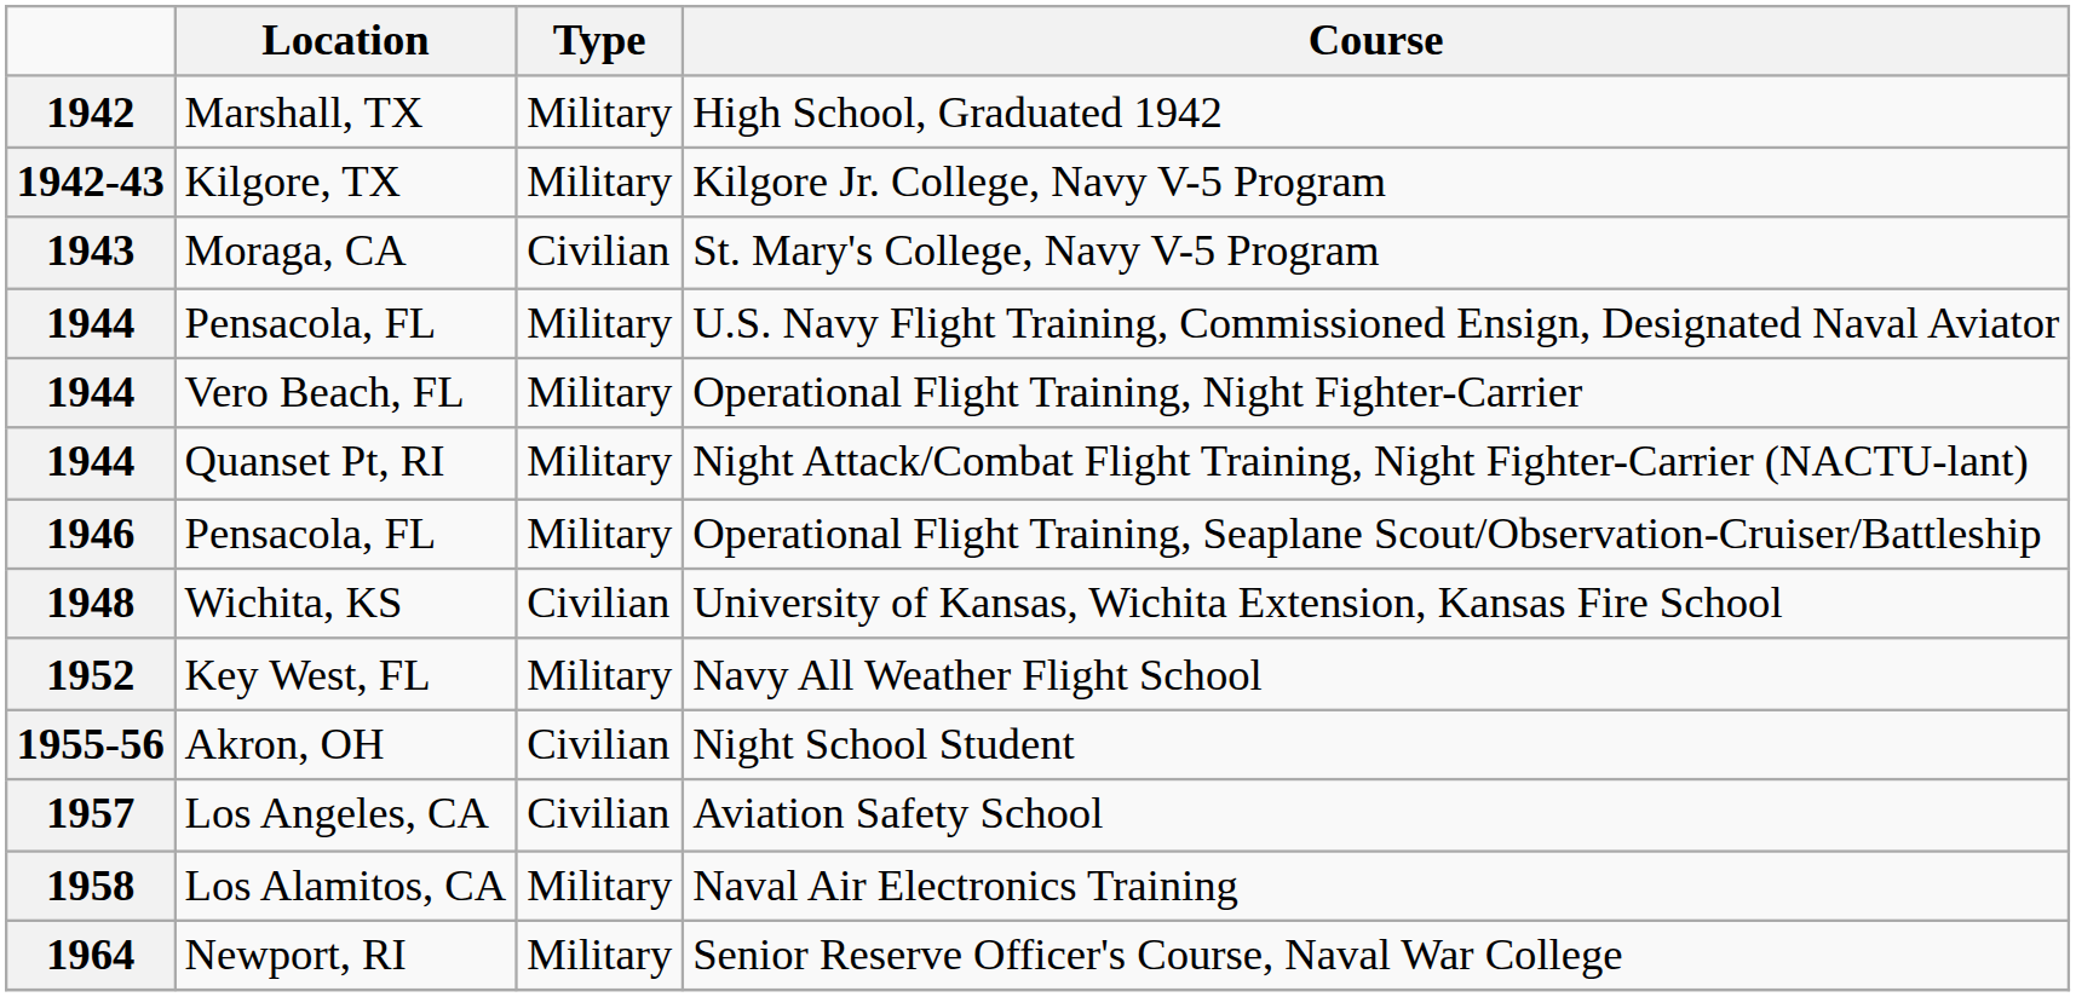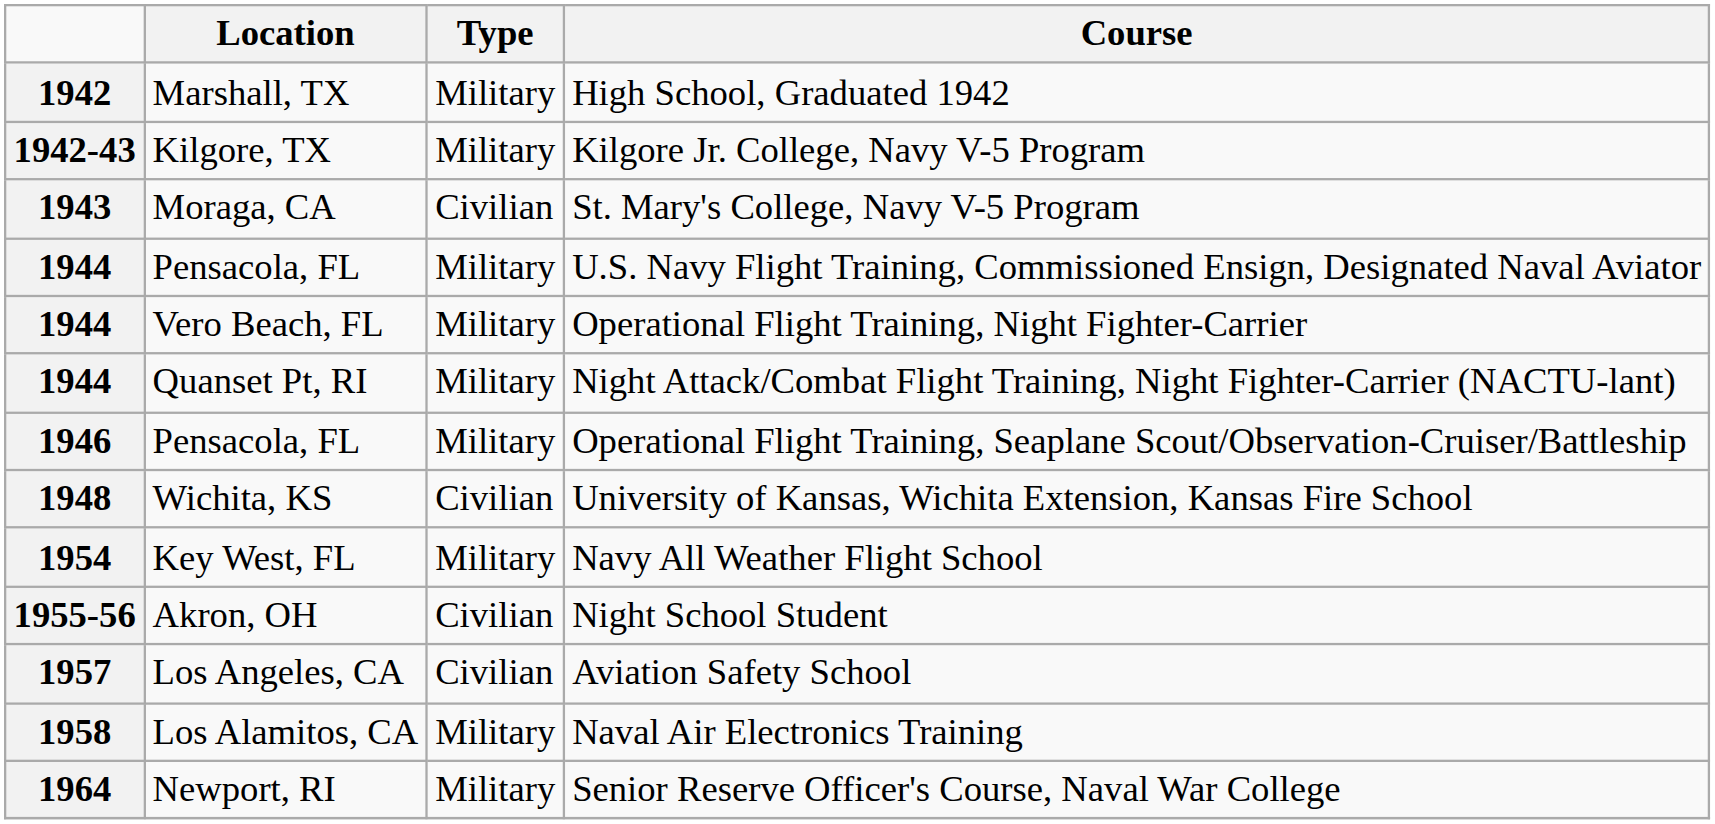Navy All Weather Flight School | column 1: 1952 -> 1954
